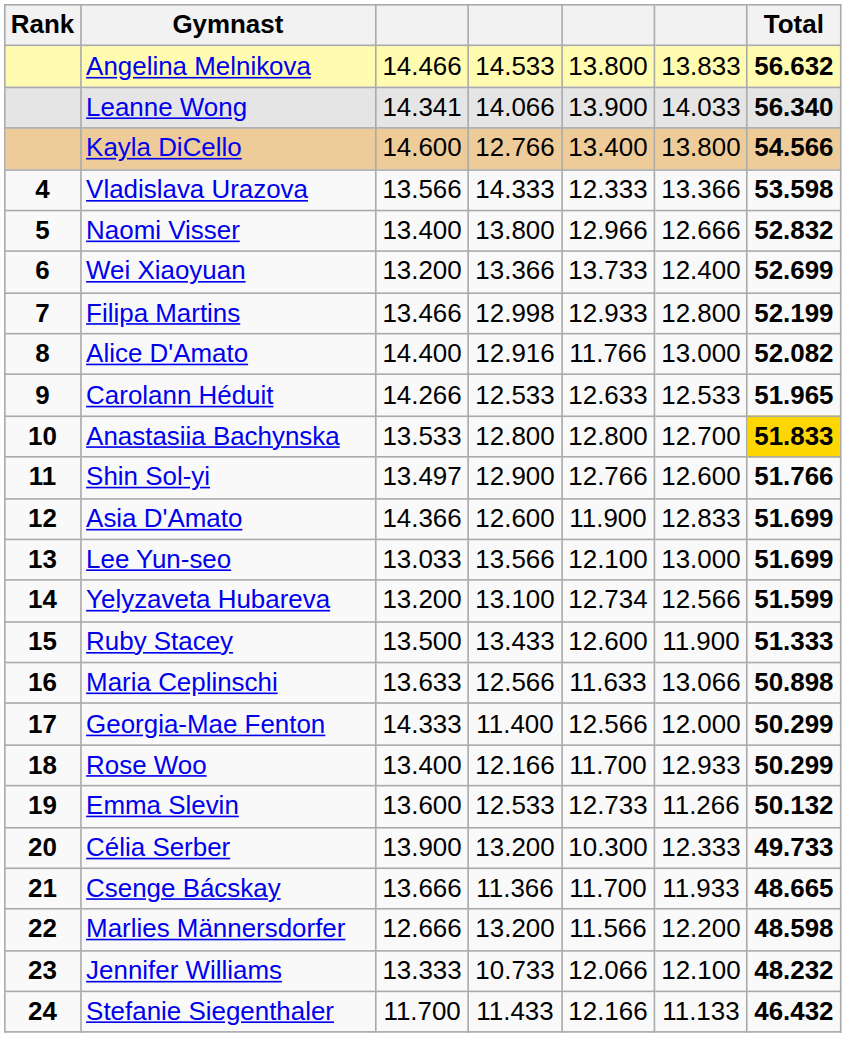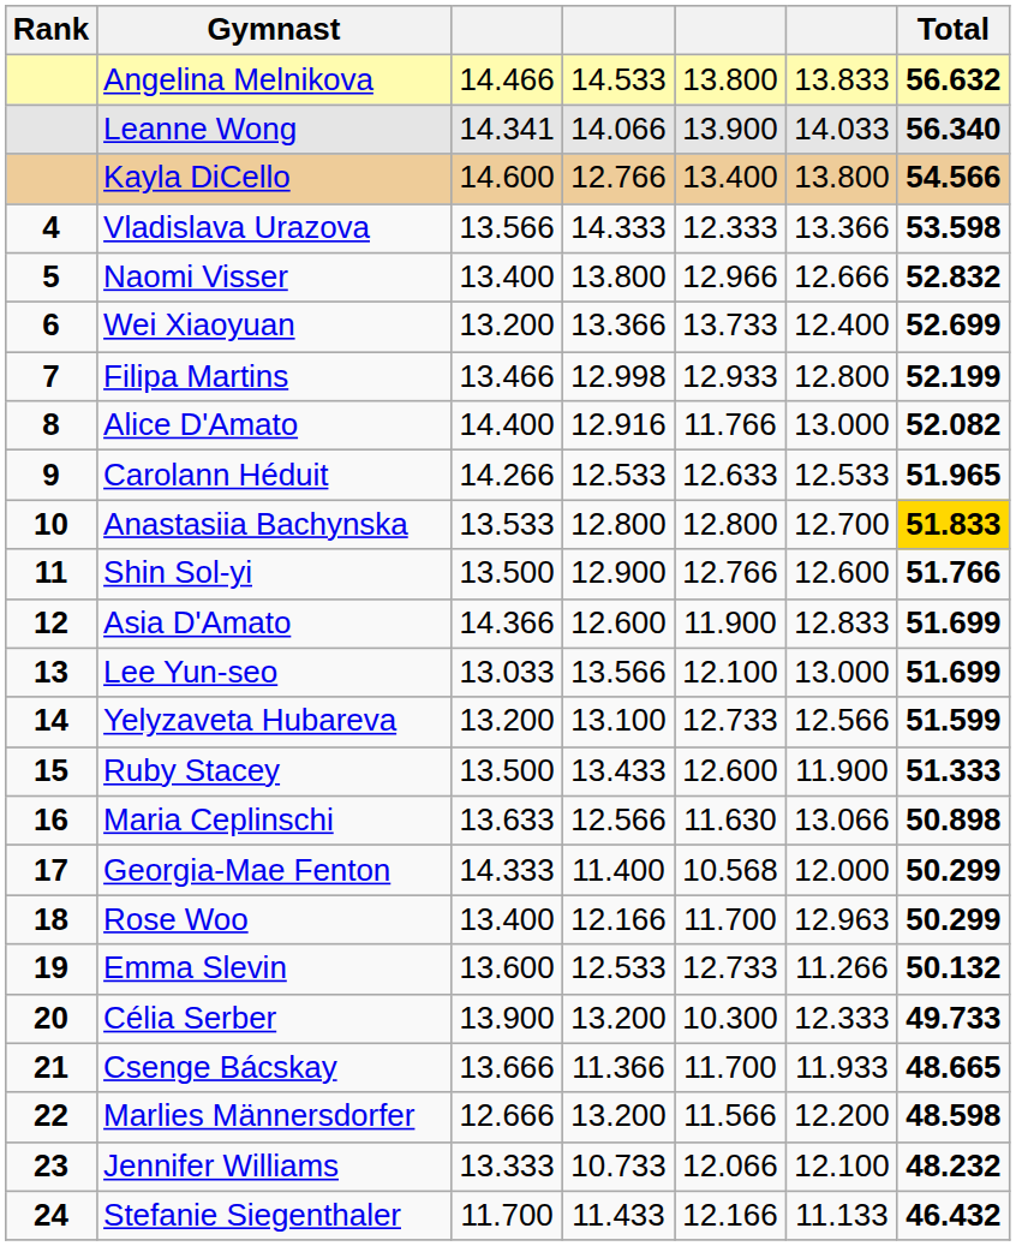Shin Sol-yi | column 3: 13.497 -> 13.500
Yelyzaveta Hubareva | column 5: 12.734 -> 12.733
Maria Ceplinschi | column 5: 11.633 -> 11.630
Georgia-Mae Fenton | column 5: 12.566 -> 10.568
Rose Woo | column 6: 12.933 -> 12.963
